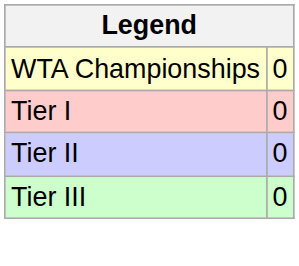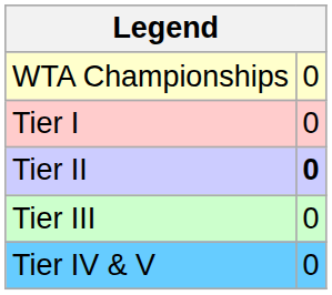Tier II | column 2: normal -> bold
+ row: Tier IV & V | 0
